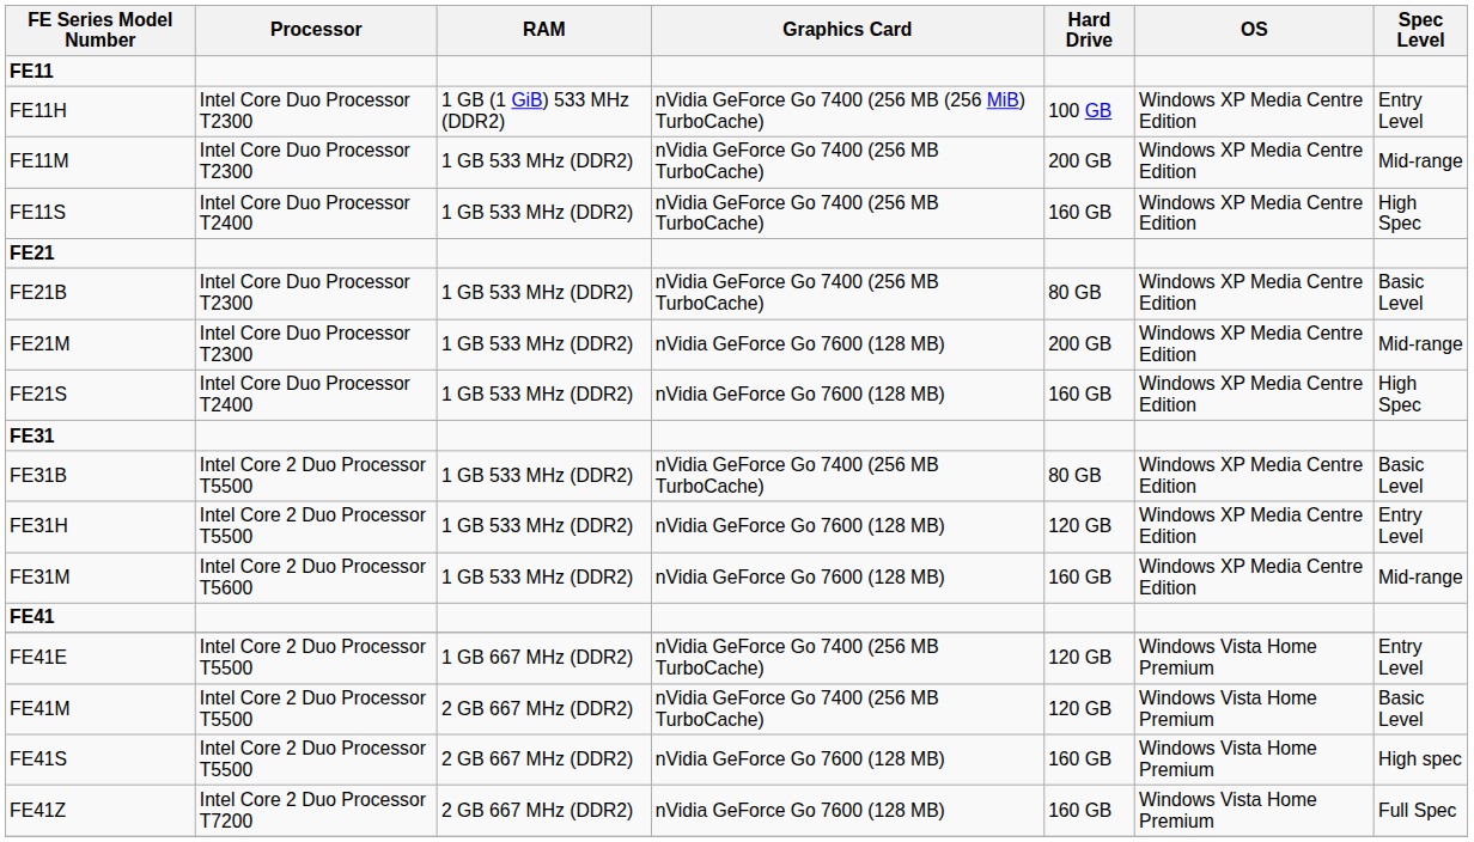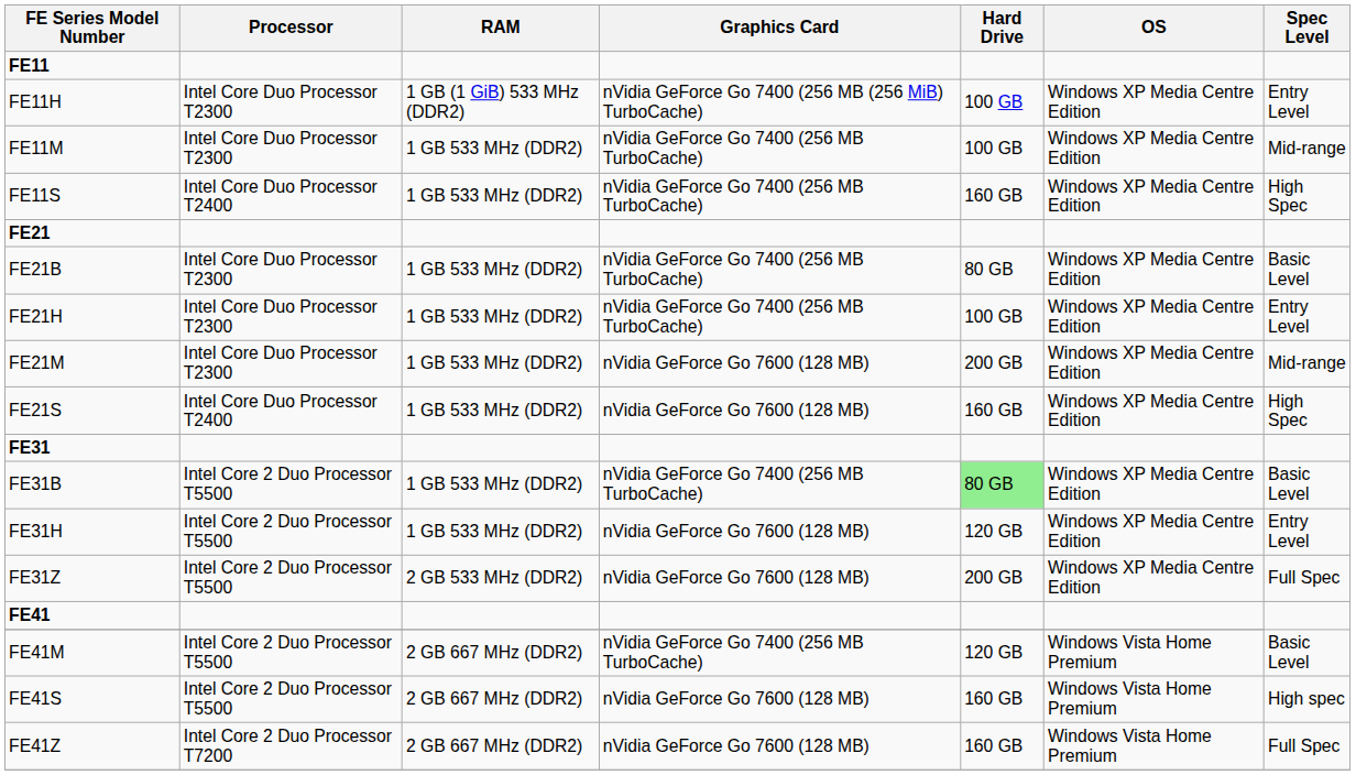FE11M | Hard Drive: 200 GB -> 100 GB
+ row: FE21H | Intel Core Duo Processor T2300 | 1 GB 533 MHz (DDR2) | nVidia GeForce Go 7400 (256 MB TurboCache) | 100 GB | Windows XP Media Centre Edition | Entry Level
FE31B | Hard Drive: no background -> lightgreen background
- row: FE31M | Intel Core 2 Duo Processor T5600 | 1 GB 533 MHz (DDR2) | nVidia GeForce Go 7600 (128 MB) | 160 GB | Windows XP Media Centre Edition | Mid-range
+ row: FE31Z | Intel Core 2 Duo Processor T5500 | 2 GB 533 MHz (DDR2) | nVidia GeForce Go 7600 (128 MB) | 200 GB | Windows XP Media Centre Edition | Full Spec
- row: FE41E | Intel Core 2 Duo Processor T5500 | 1 GB 667 MHz (DDR2) | nVidia GeForce Go 7400 (256 MB TurboCache) | 120 GB | Windows Vista Home Premium | Entry Level
